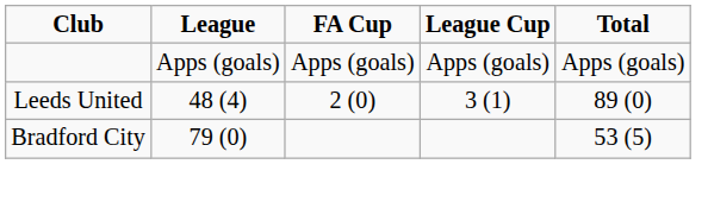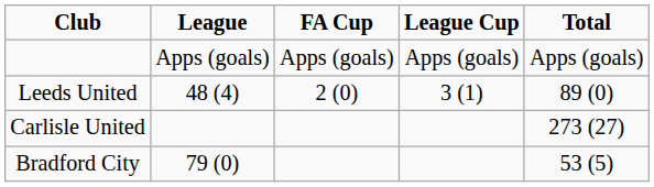+ row: Carlisle United | 273 (27)
